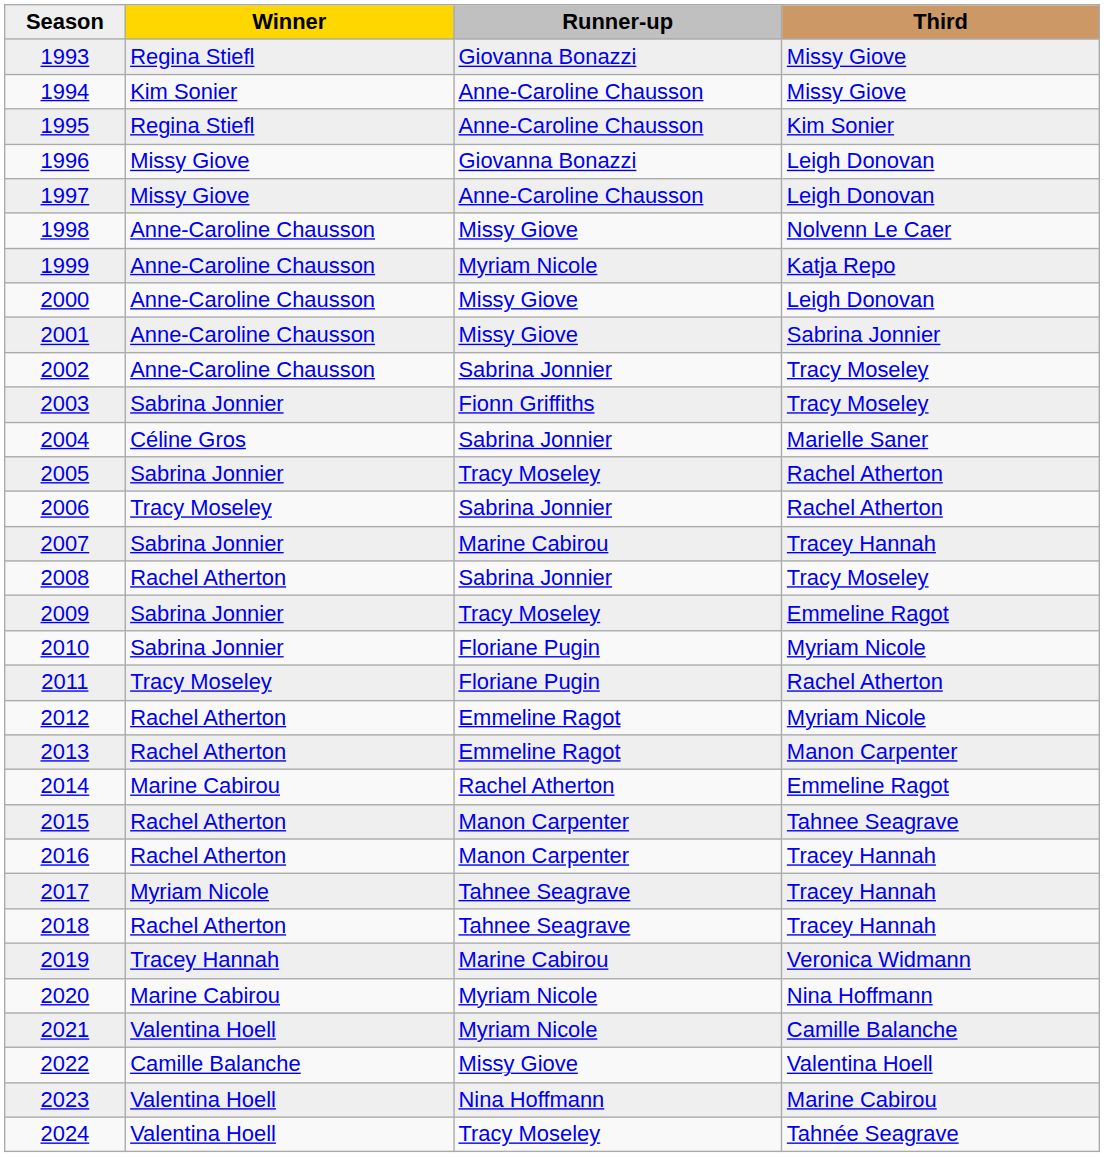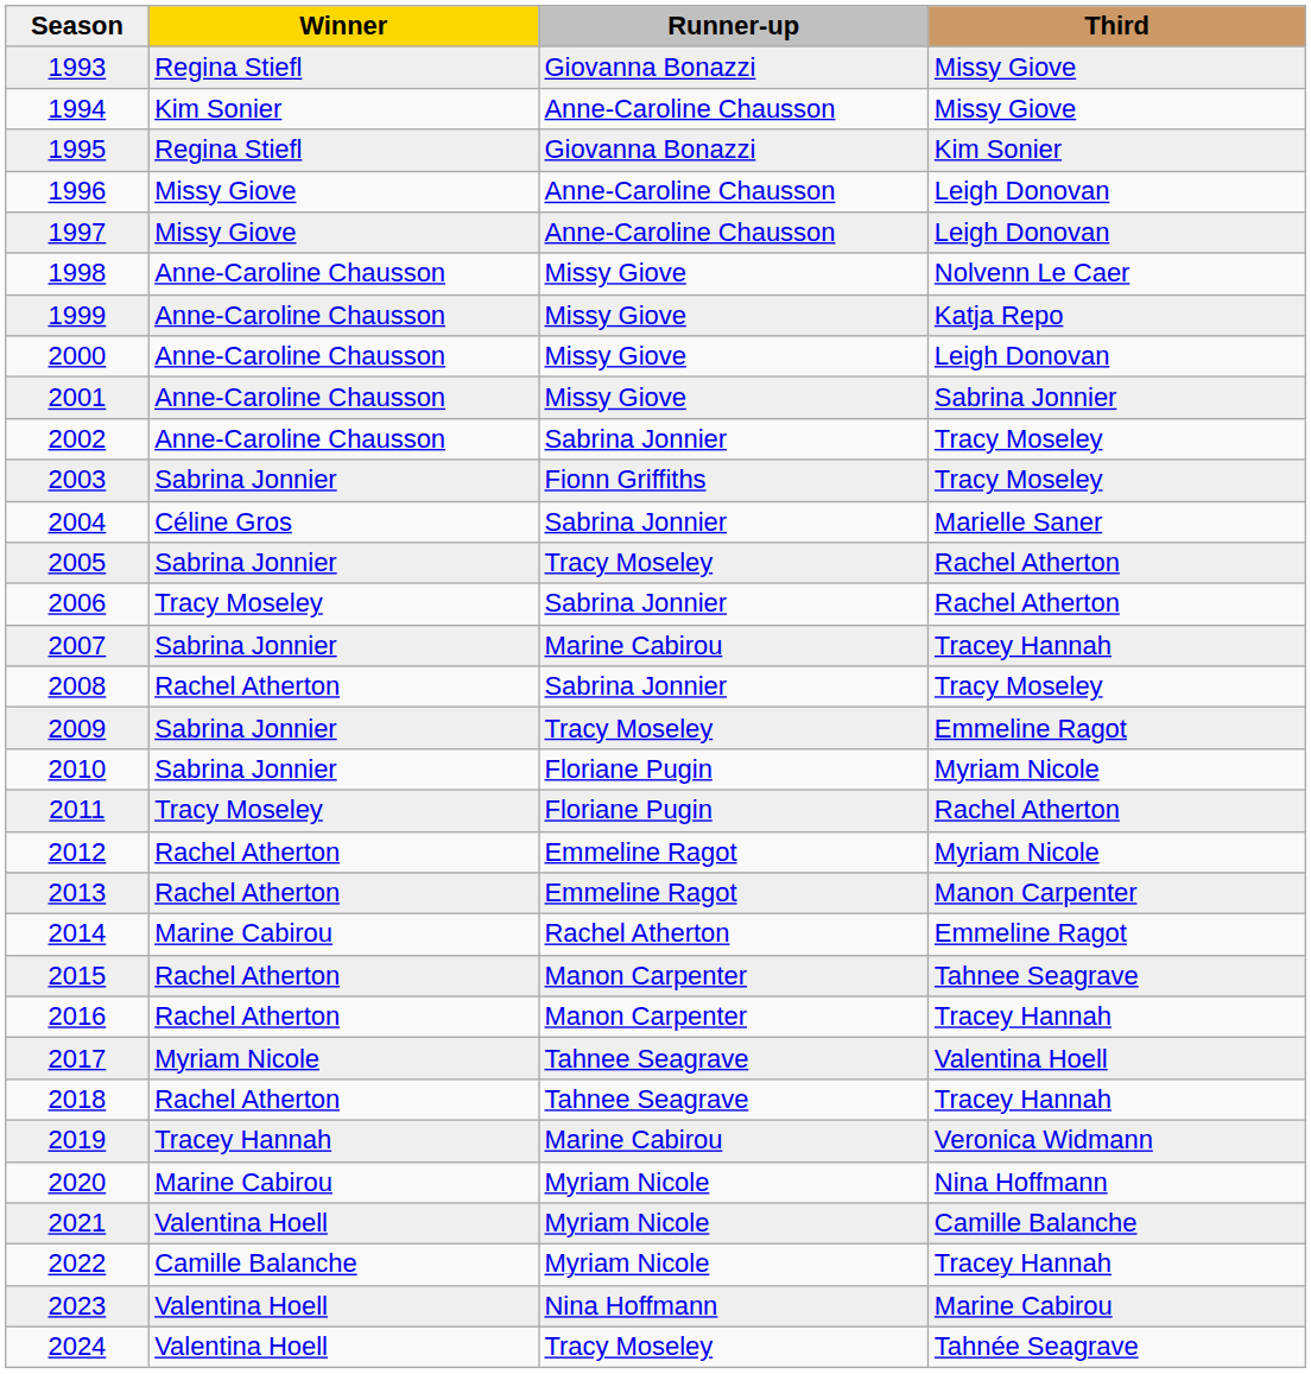1995 | Runner-up: Anne-Caroline Chausson -> Giovanna Bonazzi
1996 | Runner-up: Giovanna Bonazzi -> Anne-Caroline Chausson
1999 | Runner-up: Myriam Nicole -> Missy Giove
2017 | Third: Tracey Hannah -> Valentina Hoell
2022 | Runner-up: Missy Giove -> Myriam Nicole
2022 | Third: Valentina Hoell -> Tracey Hannah
